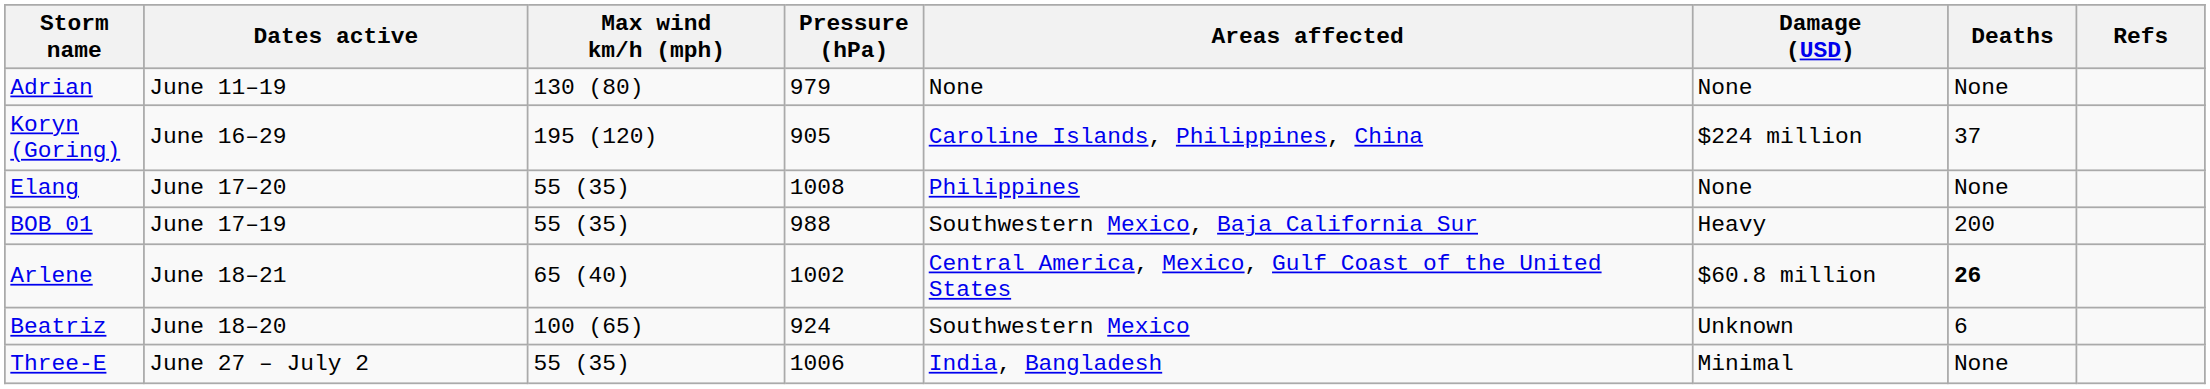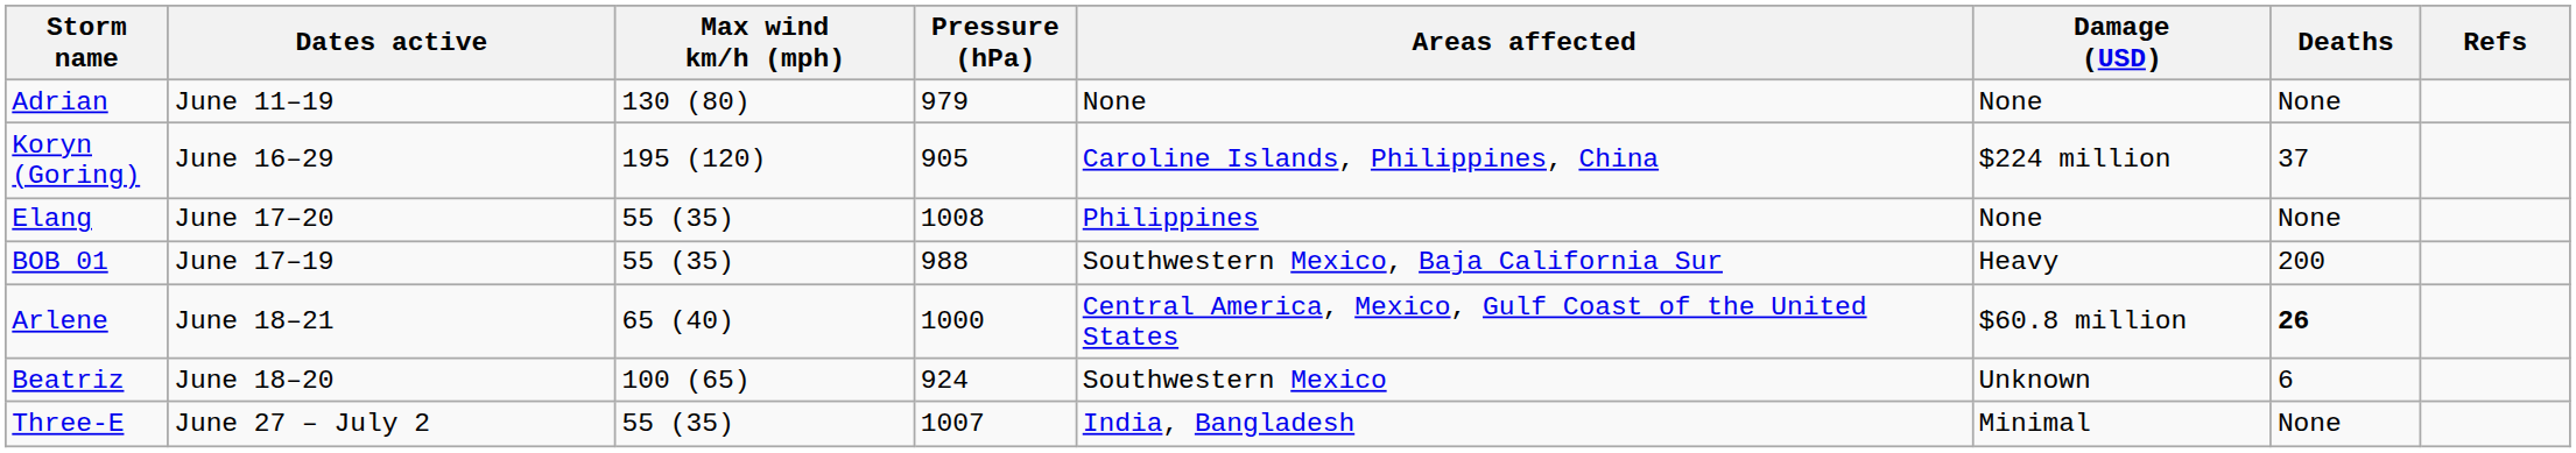Arlene | Pressure (hPa): 1002 -> 1000
Three-E | Pressure (hPa): 1006 -> 1007
